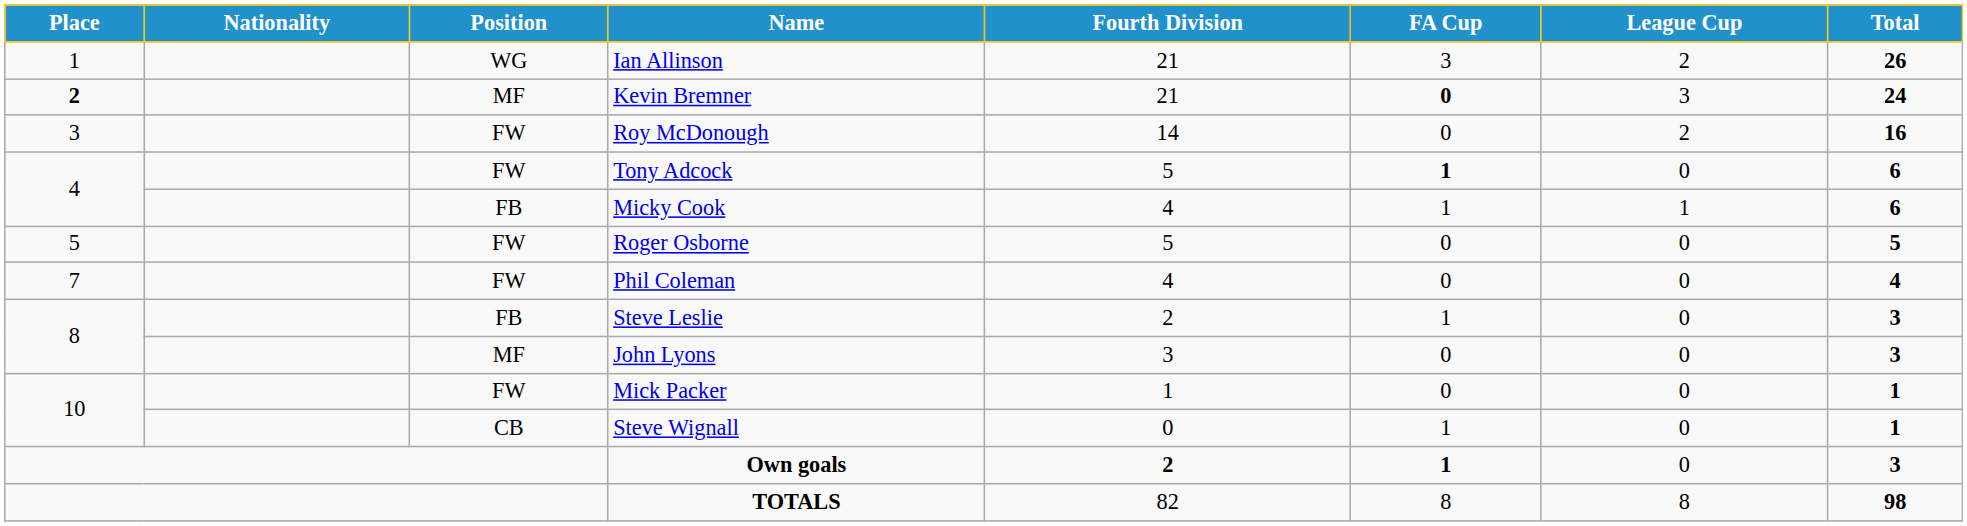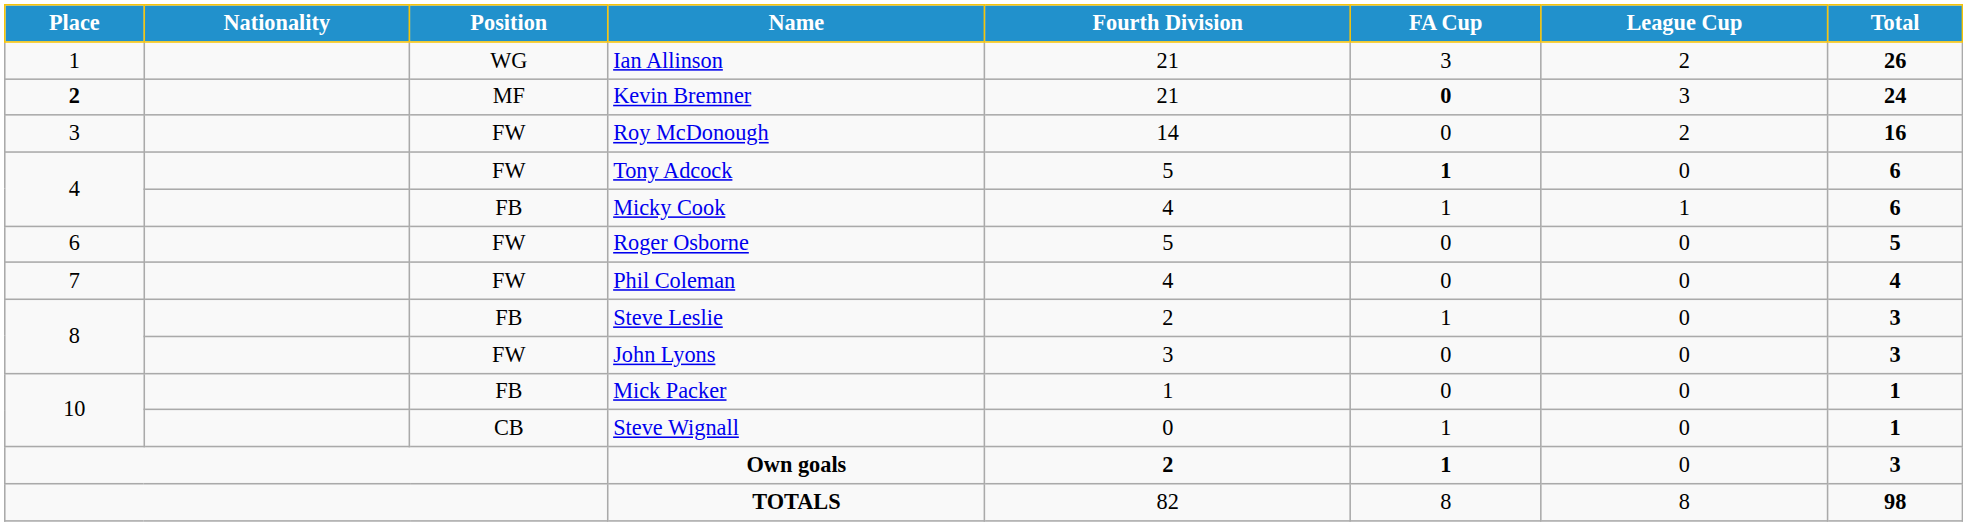Roger Osborne | Place: 5 -> 6
John Lyons | Position: MF -> FW
Mick Packer | Position: FW -> FB
